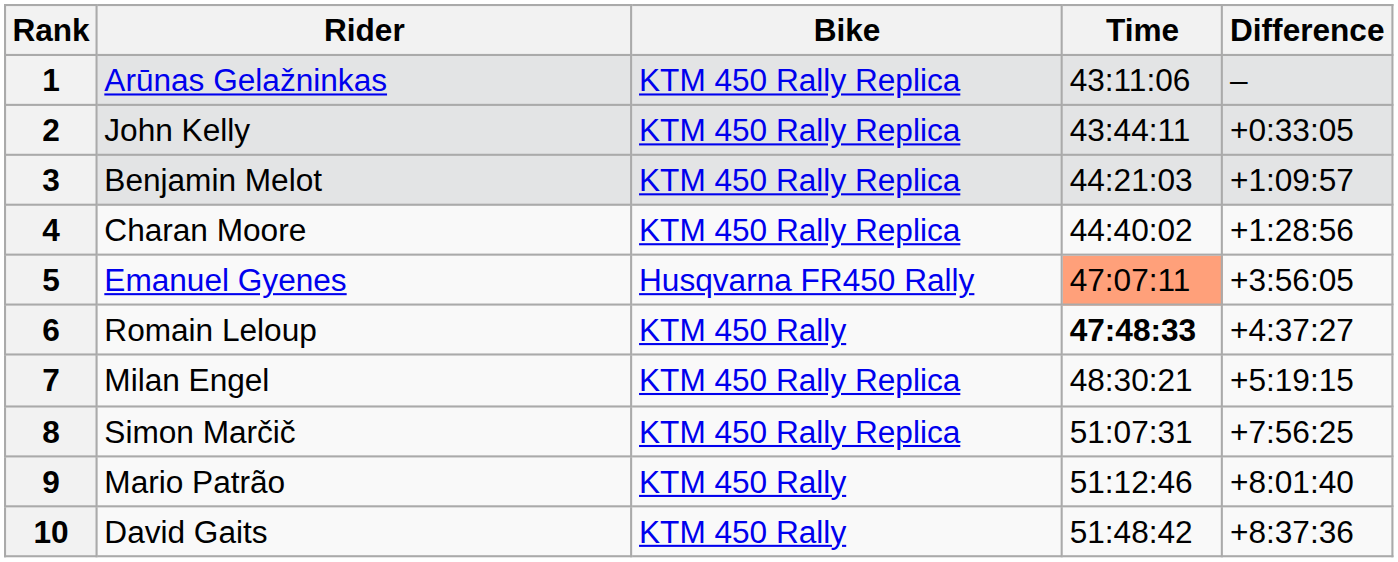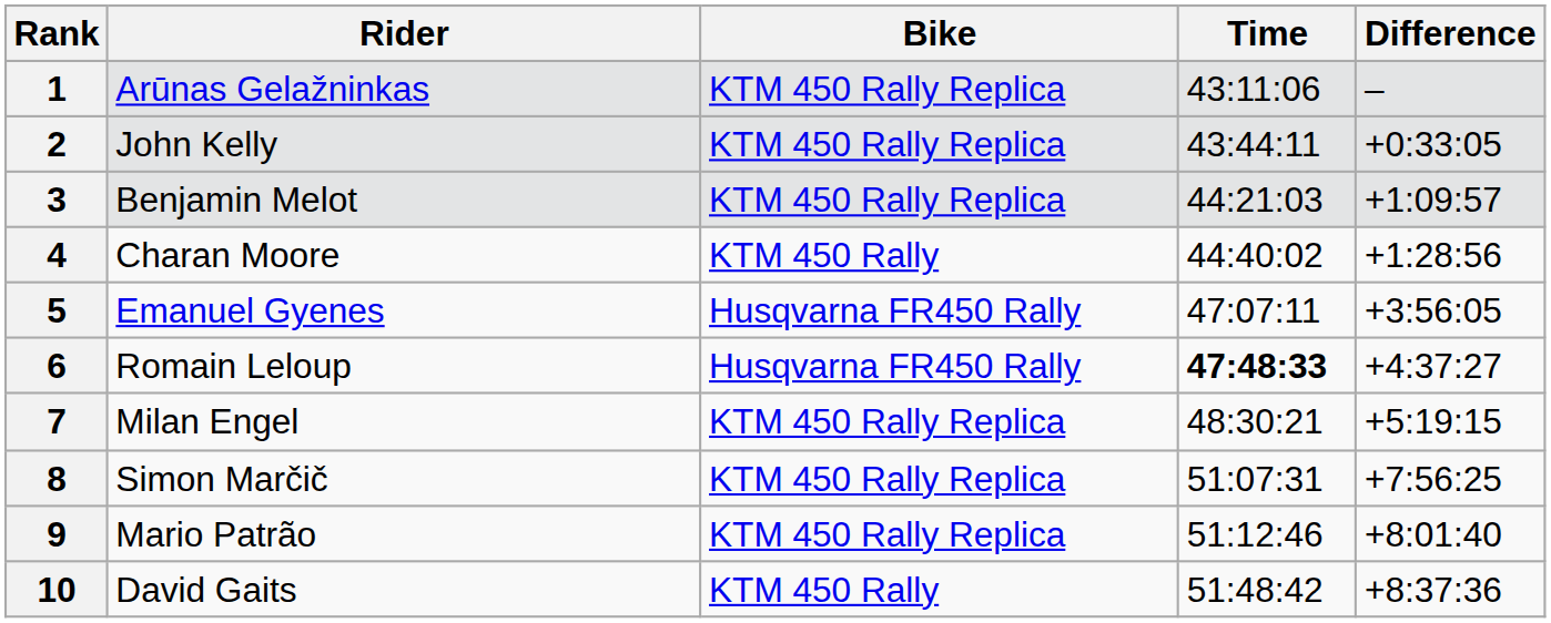4 | Bike: KTM 450 Rally Replica -> KTM 450 Rally
5 | Time: lightsalmon background -> no background
6 | Bike: KTM 450 Rally -> Husqvarna FR450 Rally
9 | Bike: KTM 450 Rally -> KTM 450 Rally Replica
